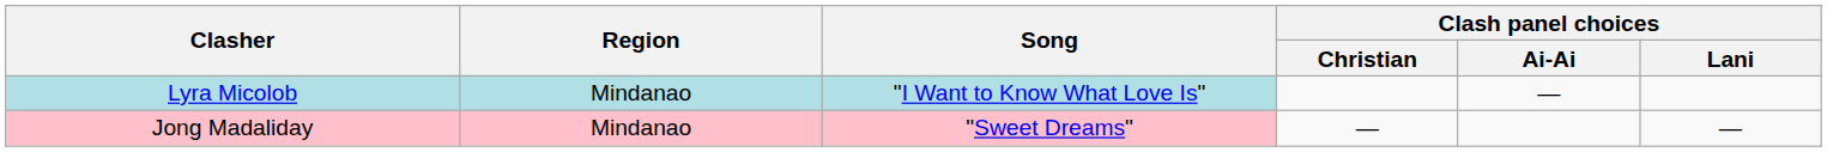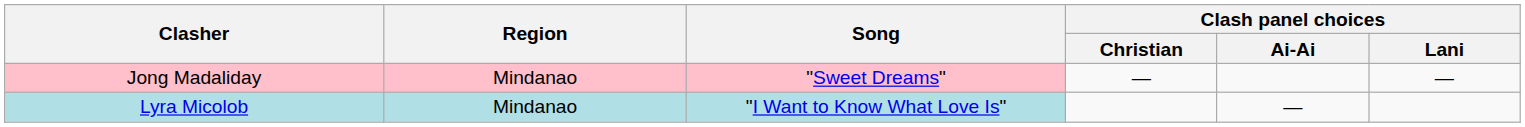rows swapped: Jong Madaliday <-> Lyra Micolob
